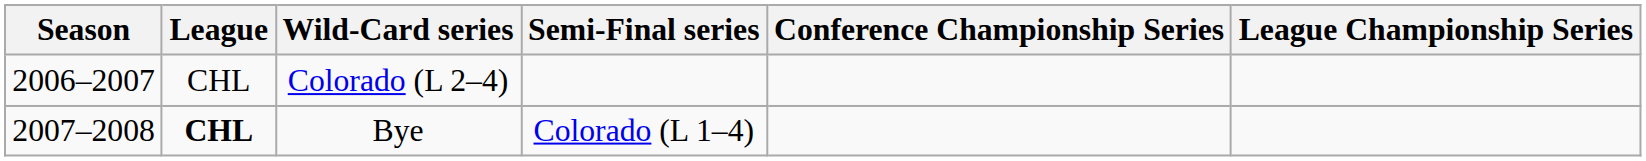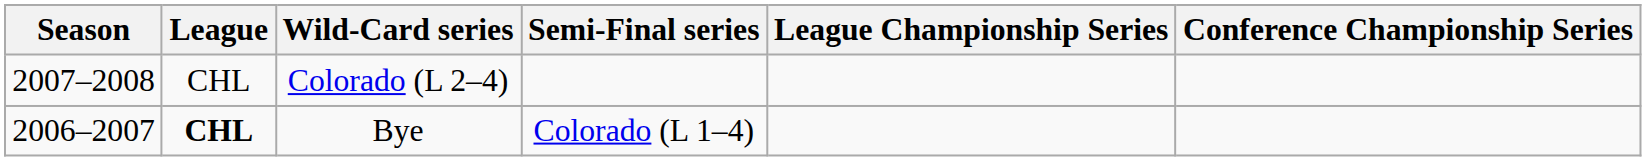columns swapped: Conference Championship Series <-> League Championship Series
Colorado (L 2–4) | Season: 2006–2007 -> 2007–2008
Bye | Season: 2007–2008 -> 2006–2007
